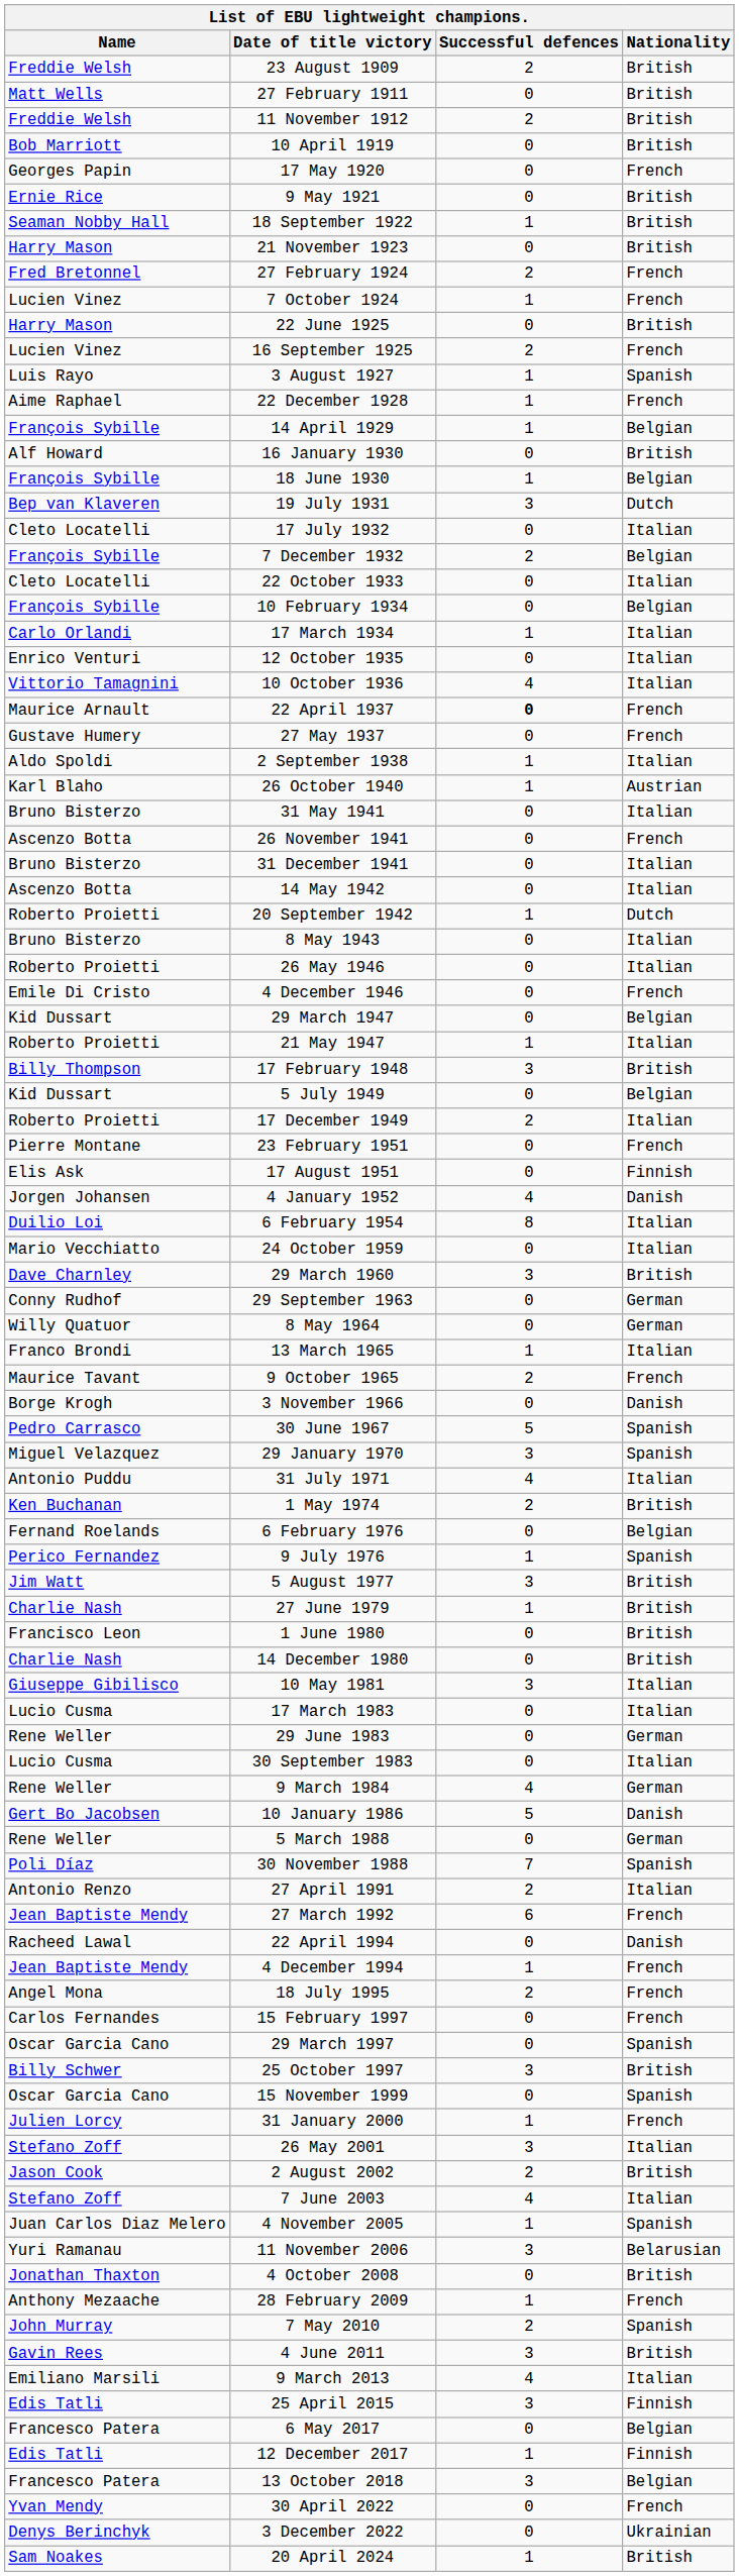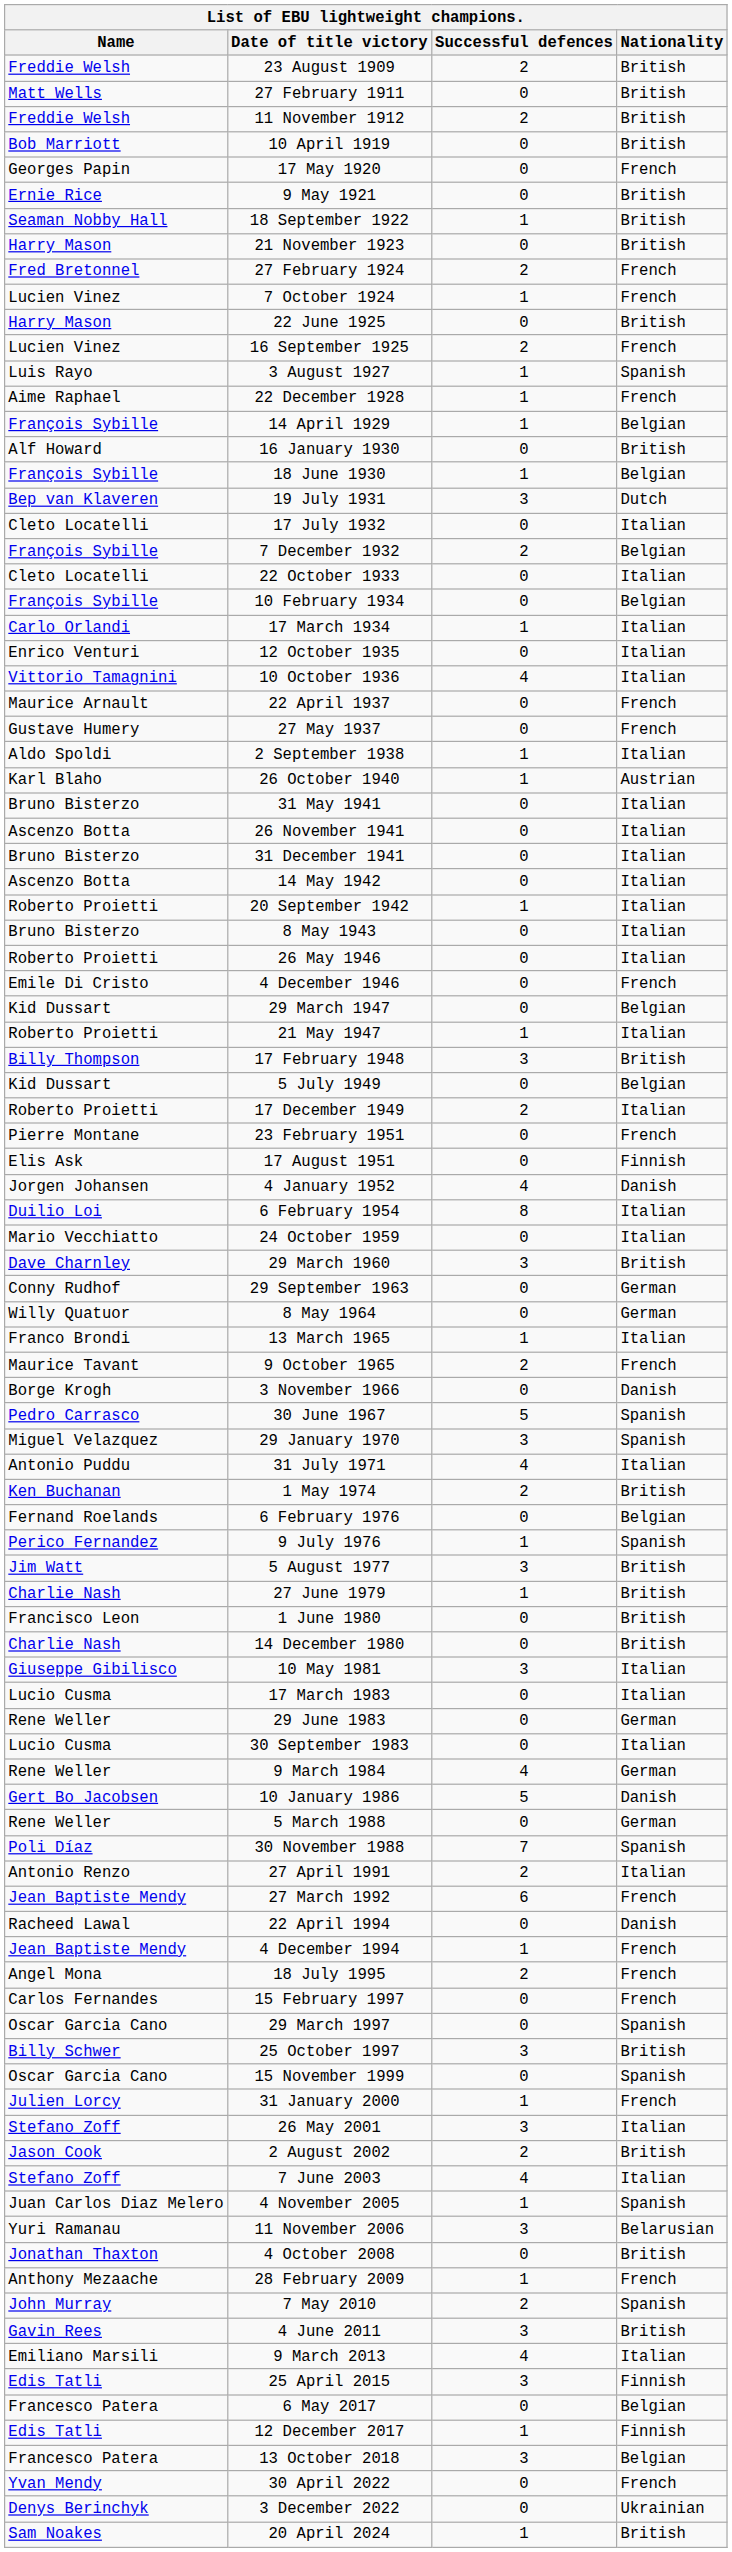22 April 1937 | Successful defences: bold -> normal
26 November 1941 | Nationality: French -> Italian
20 September 1942 | Nationality: Dutch -> Italian
